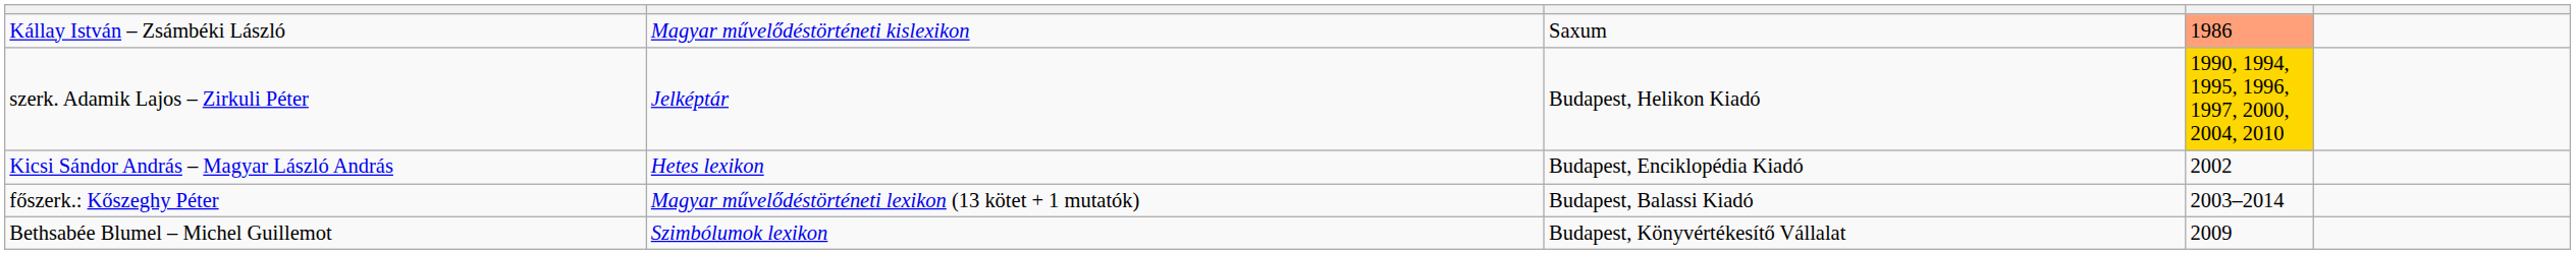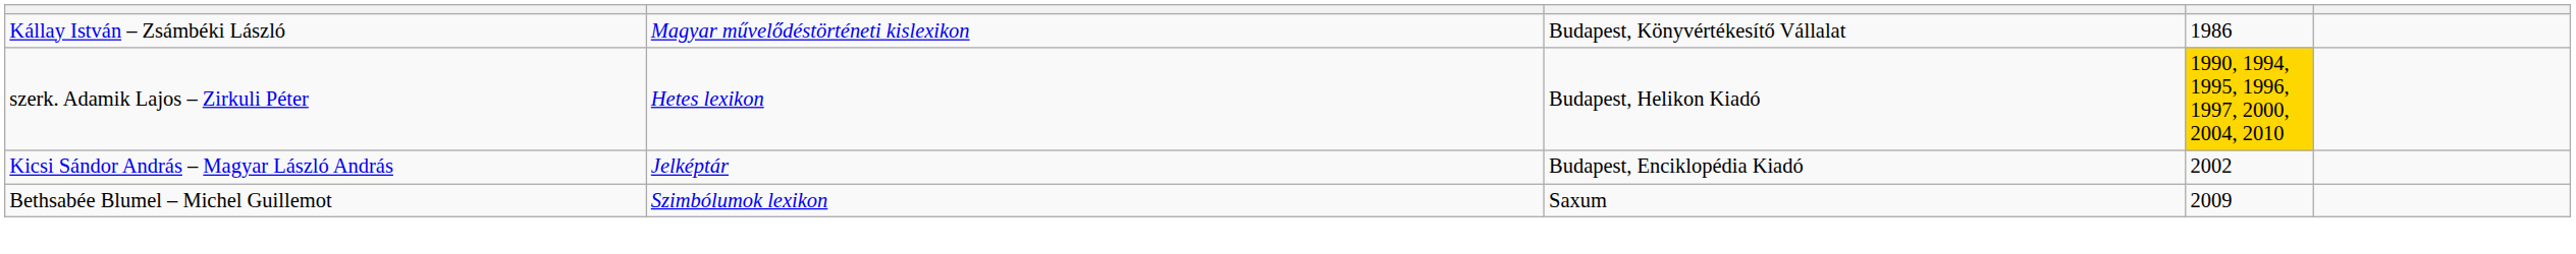Kállay István – Zsámbéki László | column 3: Saxum -> Budapest, Könyvértékesítő Vállalat
Kállay István – Zsámbéki László | column 4: lightsalmon background -> no background
szerk. Adamik Lajos – Zirkuli Péter | column 2: Jelképtár -> Hetes lexikon
Kicsi Sándor András – Magyar László András | column 2: Hetes lexikon -> Jelképtár
- row: főszerk.: Kőszeghy Péter | Magyar művelődéstörténeti lexikon (13 kötet + 1 mutatók) | Budapest, Balassi Kiadó | 2003–2014
Bethsabée Blumel – Michel Guillemot | column 3: Budapest, Könyvértékesítő Vállalat -> Saxum
